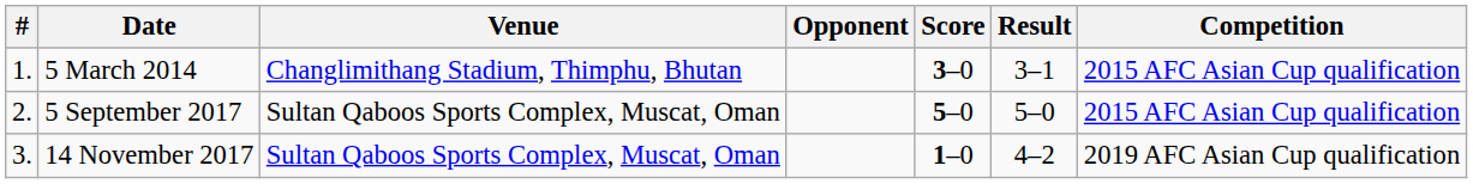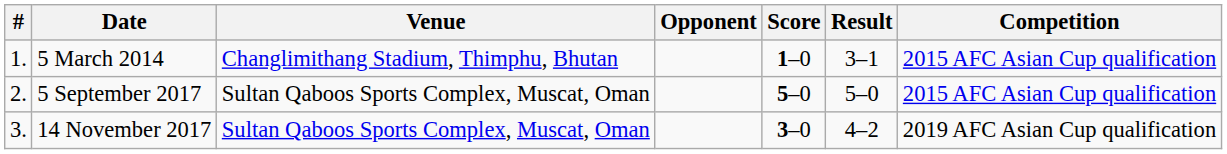5 March 2014 | Score: 3–0 -> 1–0
14 November 2017 | Score: 1–0 -> 3–0
